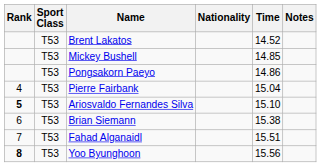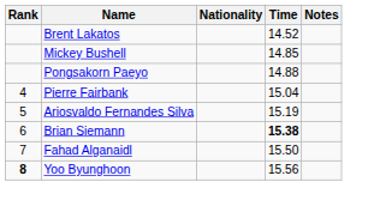- column: Sport Class | T53 | T53 | T53 | T53 | T53 | T53 | T53 | T53
Pongsakorn Paeyo | Time: 14.86 -> 14.88
Ariosvaldo Fernandes Silva | Rank: bold -> normal
Ariosvaldo Fernandes Silva | Time: 15.10 -> 15.19
Brian Siemann | Time: normal -> bold
Fahad Alganaidl | Time: 15.51 -> 15.50
